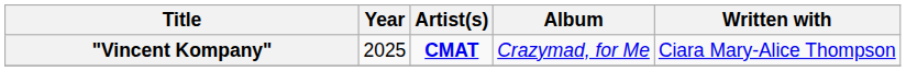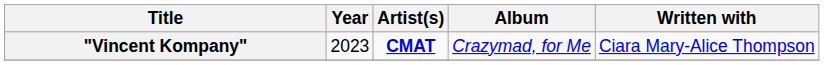"Vincent Kompany" | Year: 2025 -> 2023
